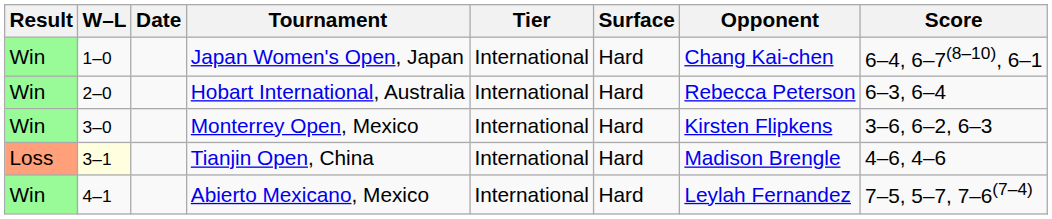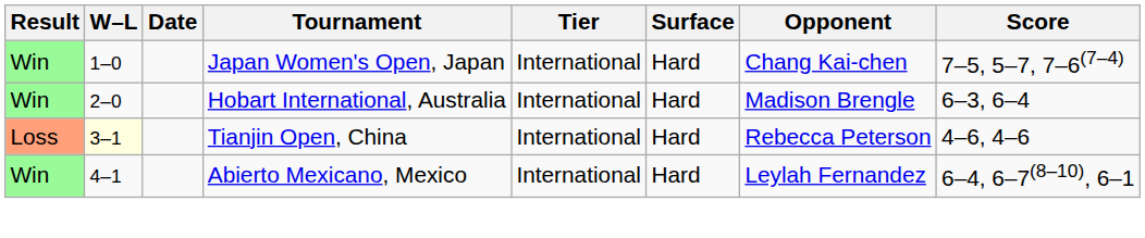Japan Women's Open, Japan | Score: 6–4, 6–7(8–10), 6–1 -> 7–5, 5–7, 7–6(7–4)
Hobart International, Australia | Opponent: Rebecca Peterson -> Madison Brengle
- row: Win | 3–0 | Monterrey Open, Mexico | International | Hard | Kirsten Flipkens | 3–6, 6–2, 6–3
Tianjin Open, China | Opponent: Madison Brengle -> Rebecca Peterson
Abierto Mexicano, Mexico | Score: 7–5, 5–7, 7–6(7–4) -> 6–4, 6–7(8–10), 6–1
